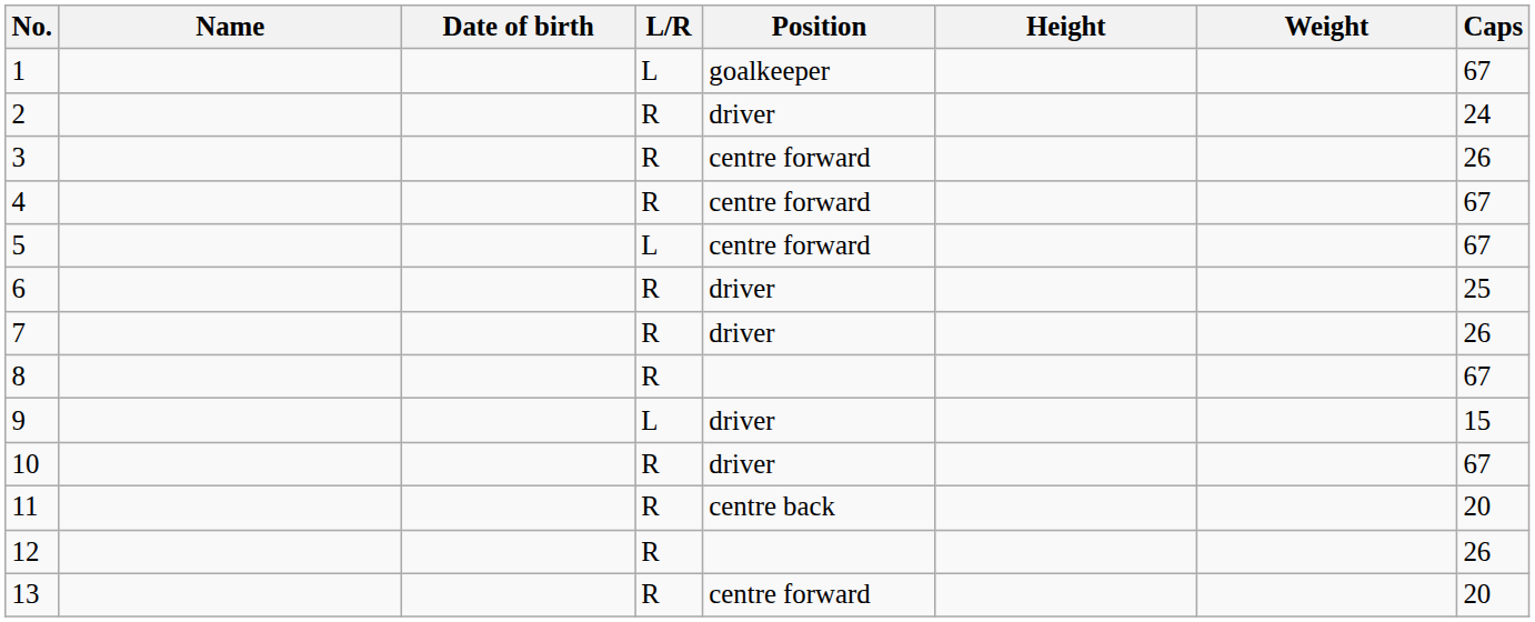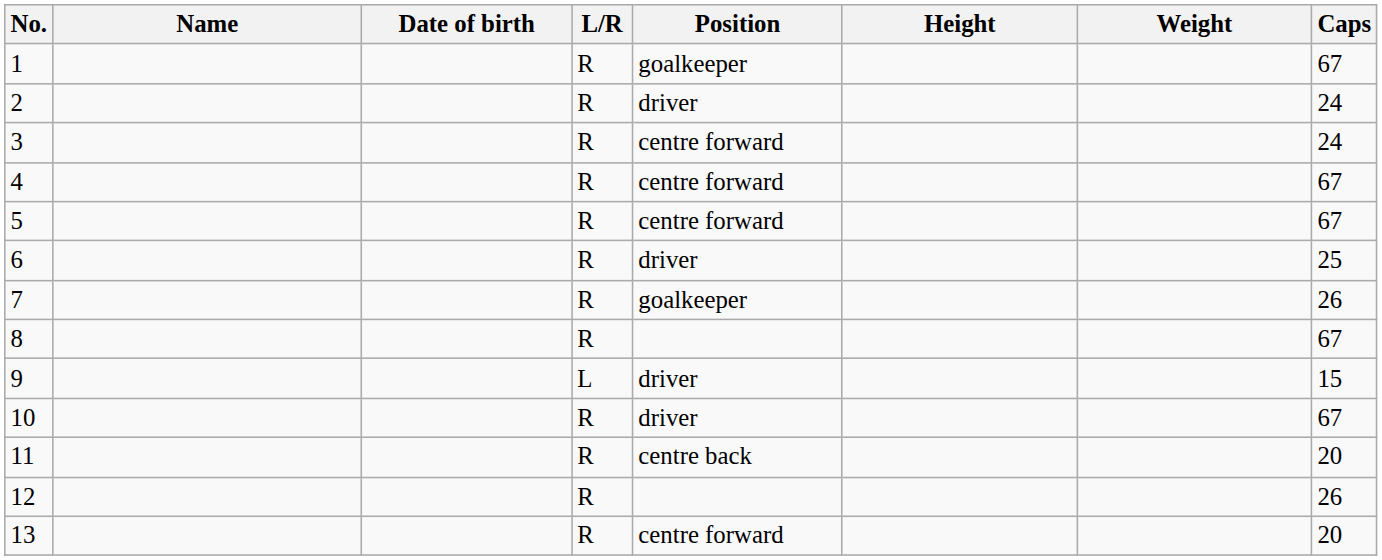1 | L/R: L -> R
3 | Caps: 26 -> 24
5 | L/R: L -> R
7 | Position: driver -> goalkeeper
